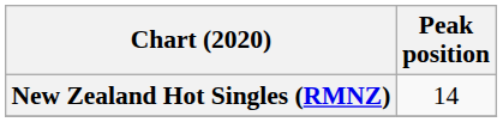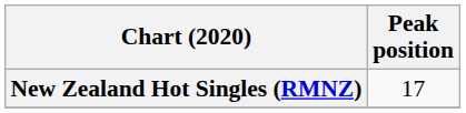New Zealand Hot Singles (RMNZ) | Peak position: 14 -> 17
